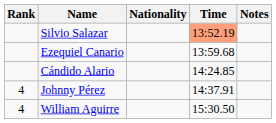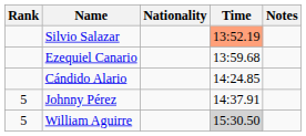Johnny Pérez | Rank: 4 -> 5
William Aguirre | Rank: 4 -> 5
William Aguirre | Time: no background -> lightgrey background
